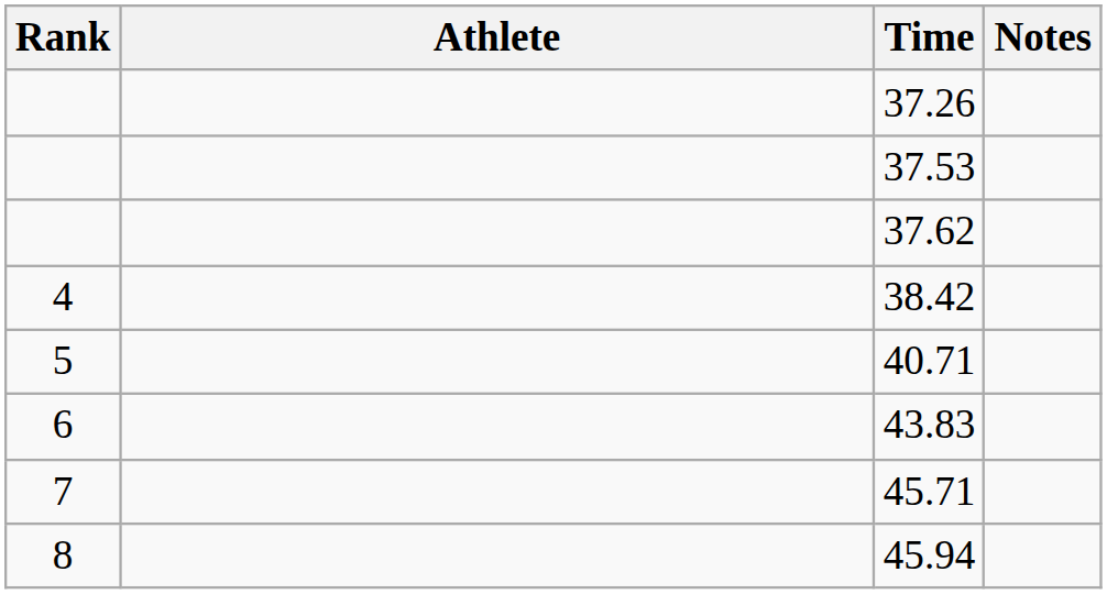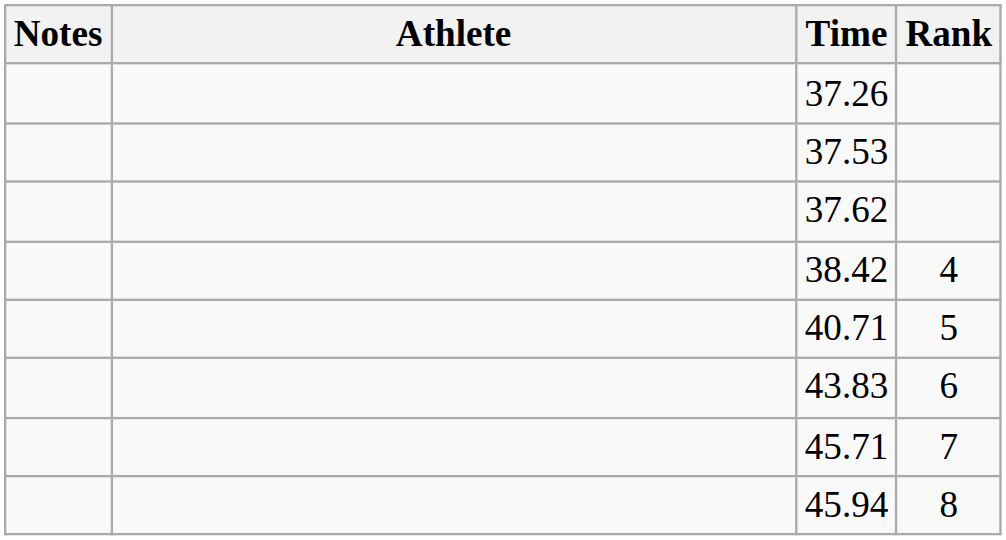columns swapped: Rank <-> Notes
